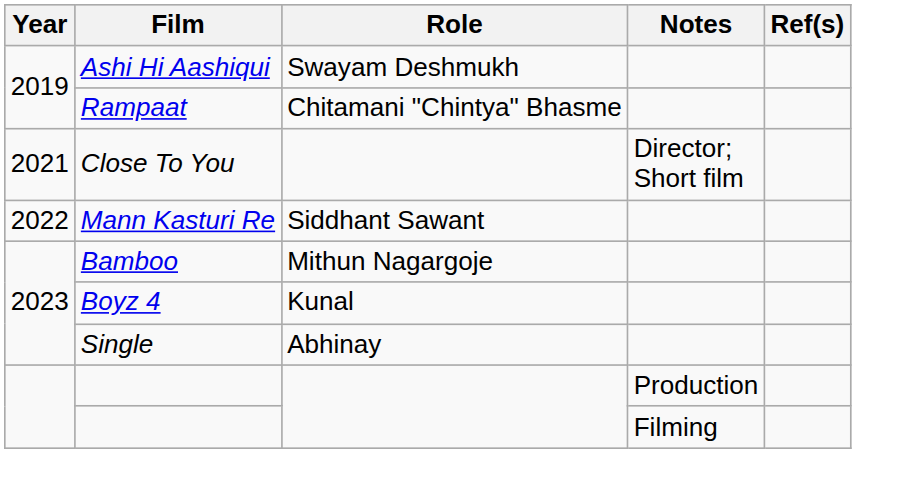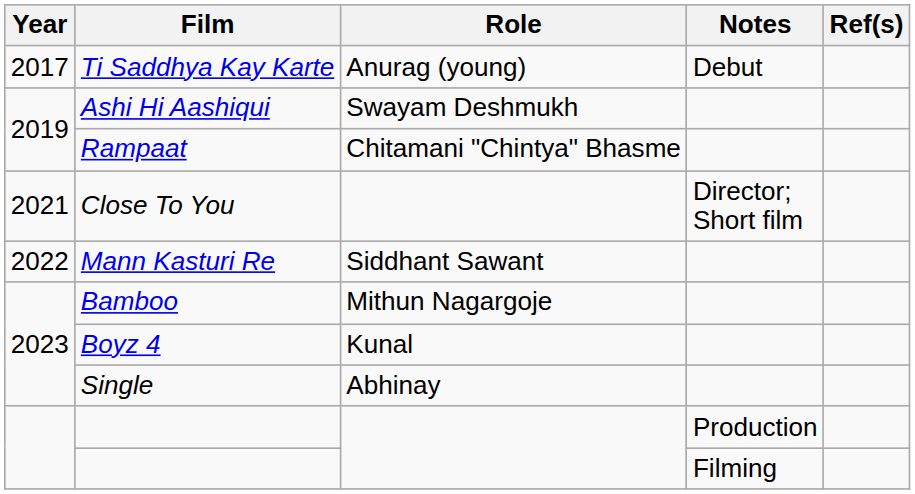+ row: 2017 | Ti Saddhya Kay Karte | Anurag (young) | Debut
